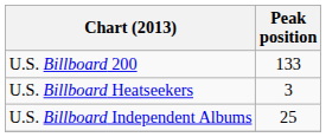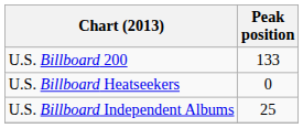U.S. Billboard Heatseekers | Peak position: 3 -> 0
